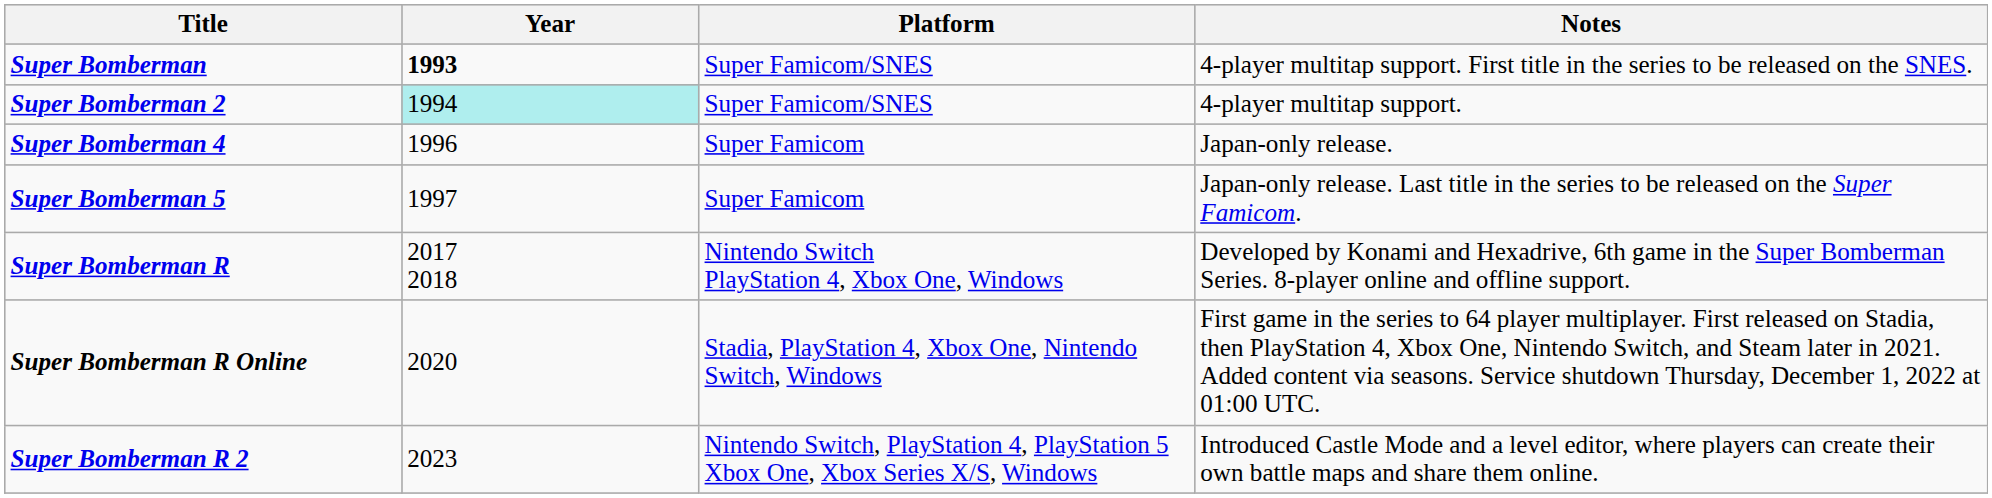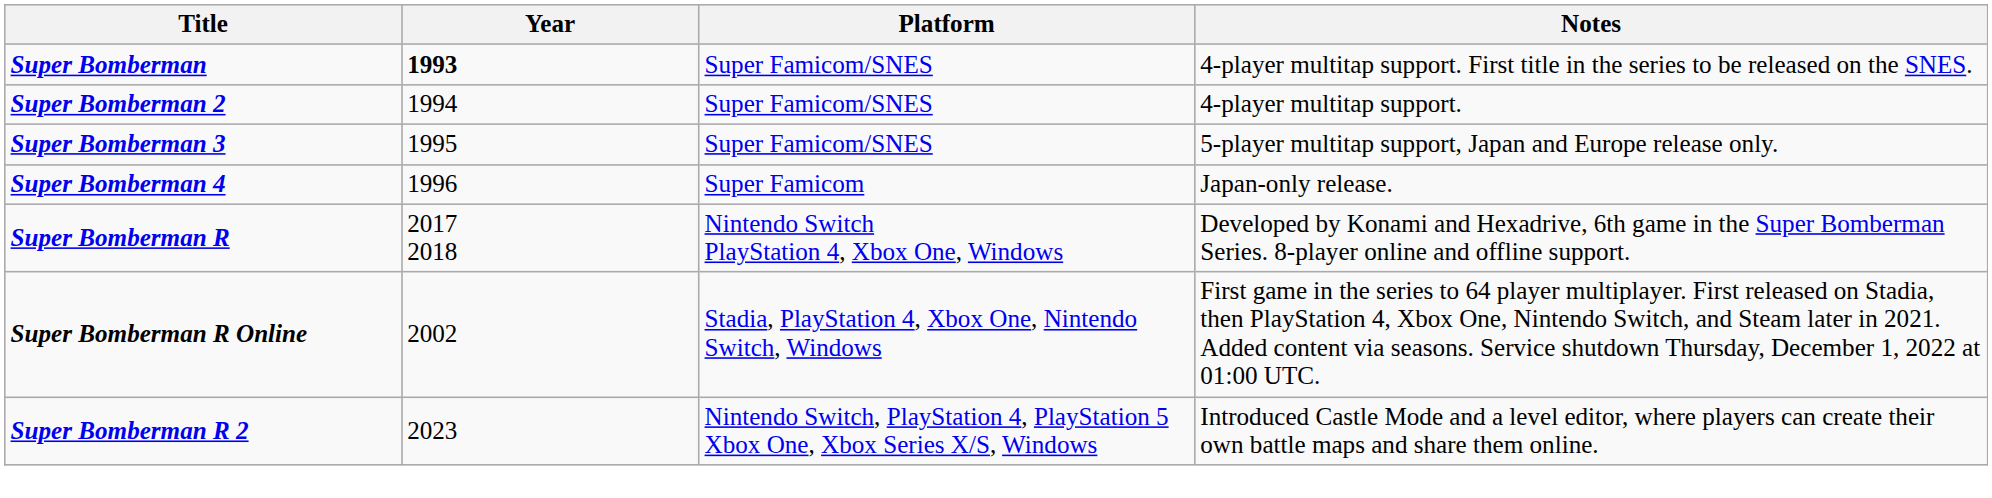Super Bomberman 2 | Year: paleturquoise background -> no background
+ row: Super Bomberman 3 | 1995 | Super Famicom/SNES | 5-player multitap support, Japan and Europe release only.
- row: Super Bomberman 5 | 1997 | Super Famicom | Japan-only release. Last title in the series to be released on the Super Famicom.
Super Bomberman R Online | Year: 2020 -> 2002
